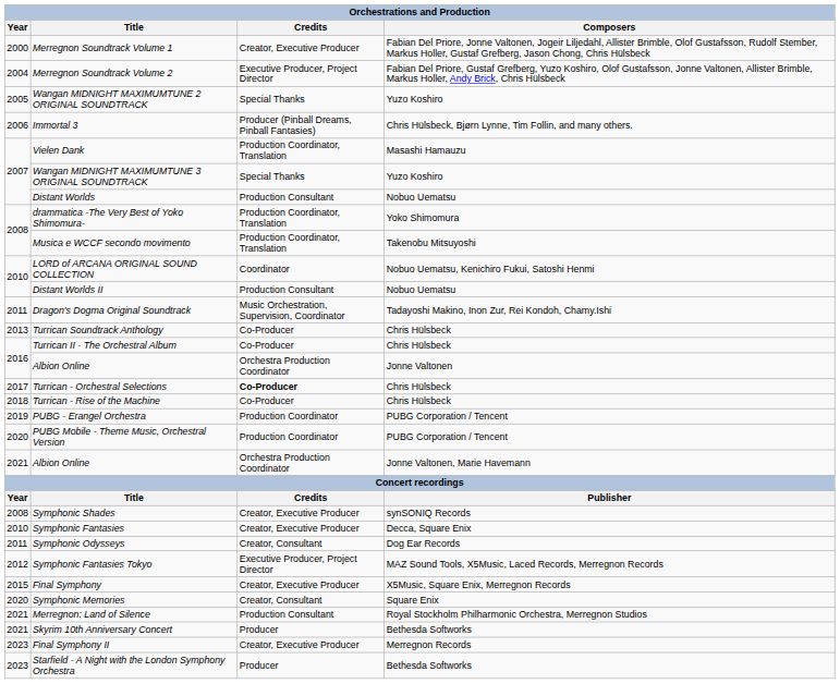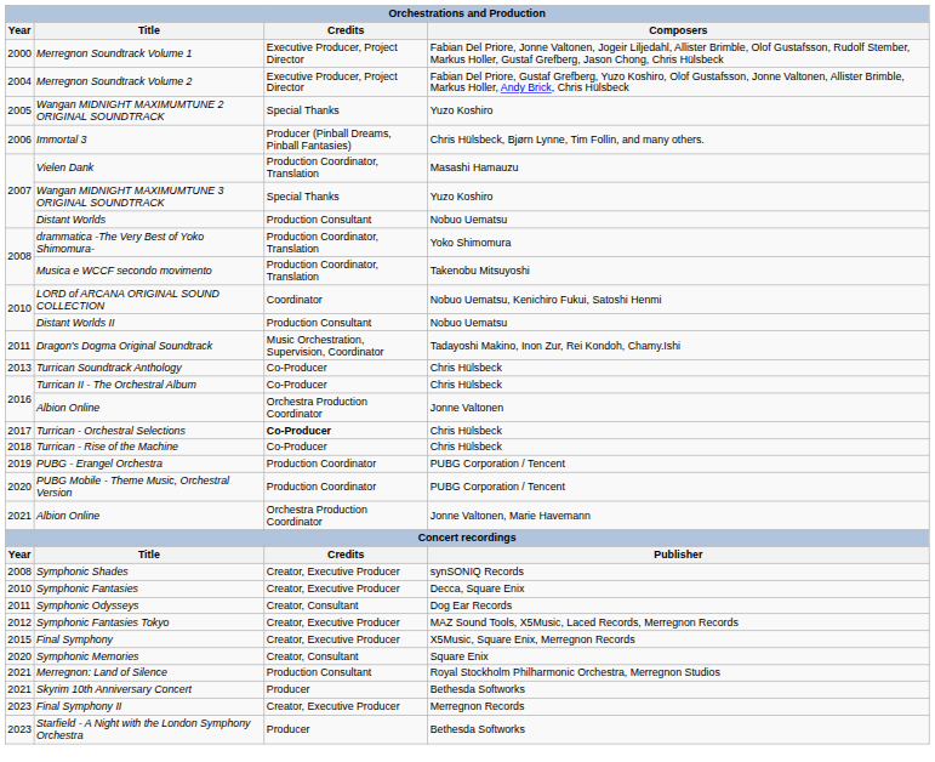Merregnon Soundtrack Volume 1 | Credits: Creator, Executive Producer -> Executive Producer, Project Director
Symphonic Fantasies Tokyo | Credits: Executive Producer, Project Director -> Creator, Executive Producer
